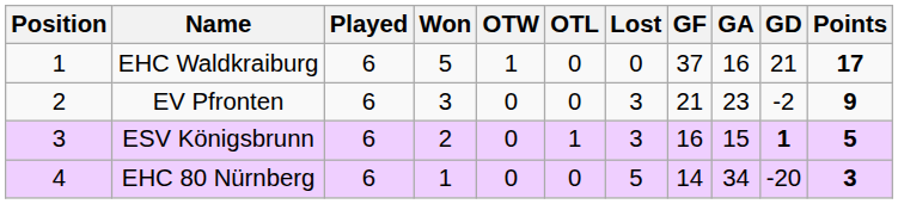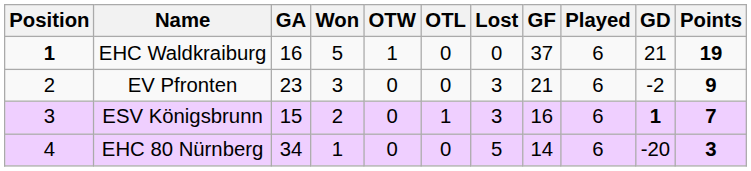columns swapped: Played <-> GA
EHC Waldkraiburg | Position: normal -> bold
EHC Waldkraiburg | Points: 17 -> 19
ESV Königsbrunn | Points: 5 -> 7
